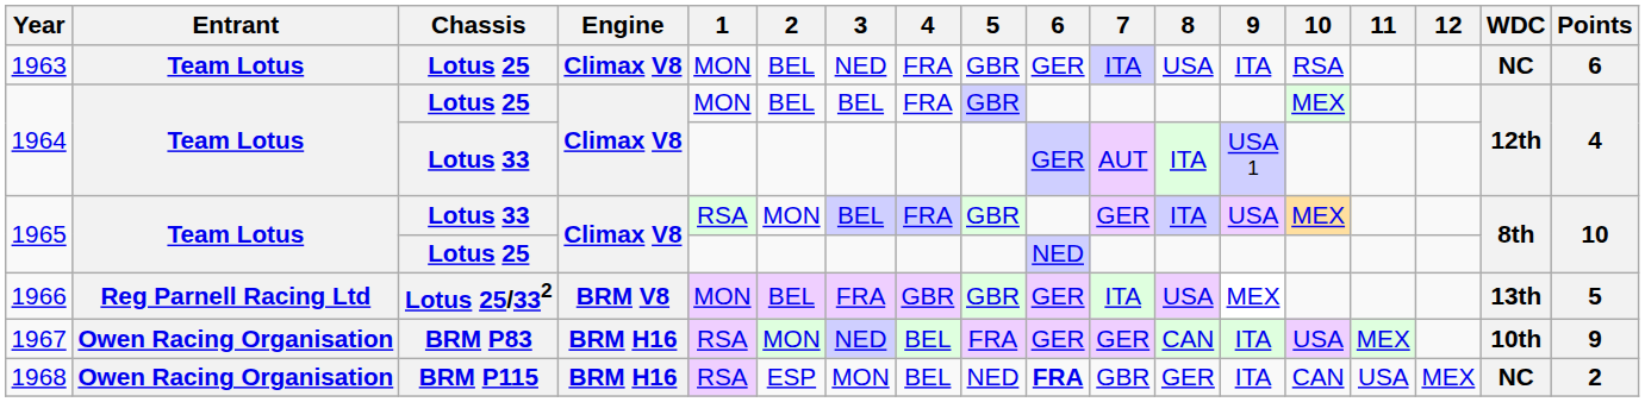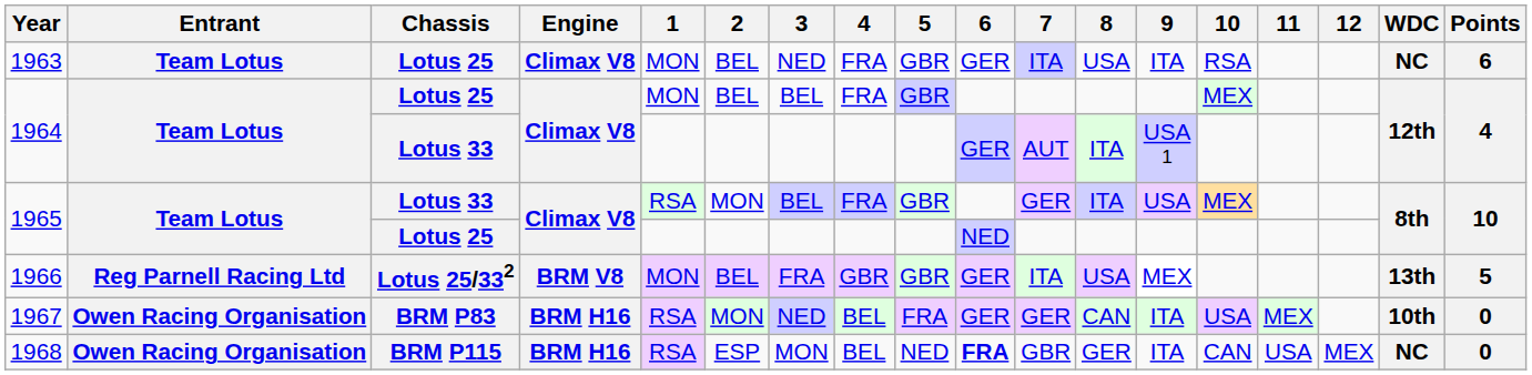1967 | Points: 9 -> 0
1968 | Points: 2 -> 0
